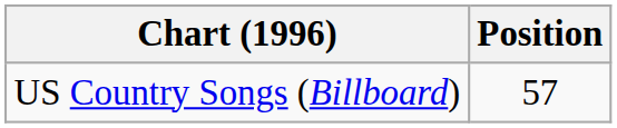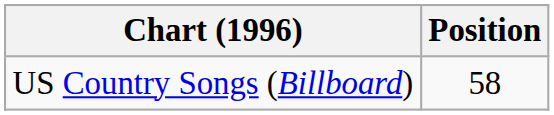US Country Songs (Billboard) | Position: 57 -> 58
